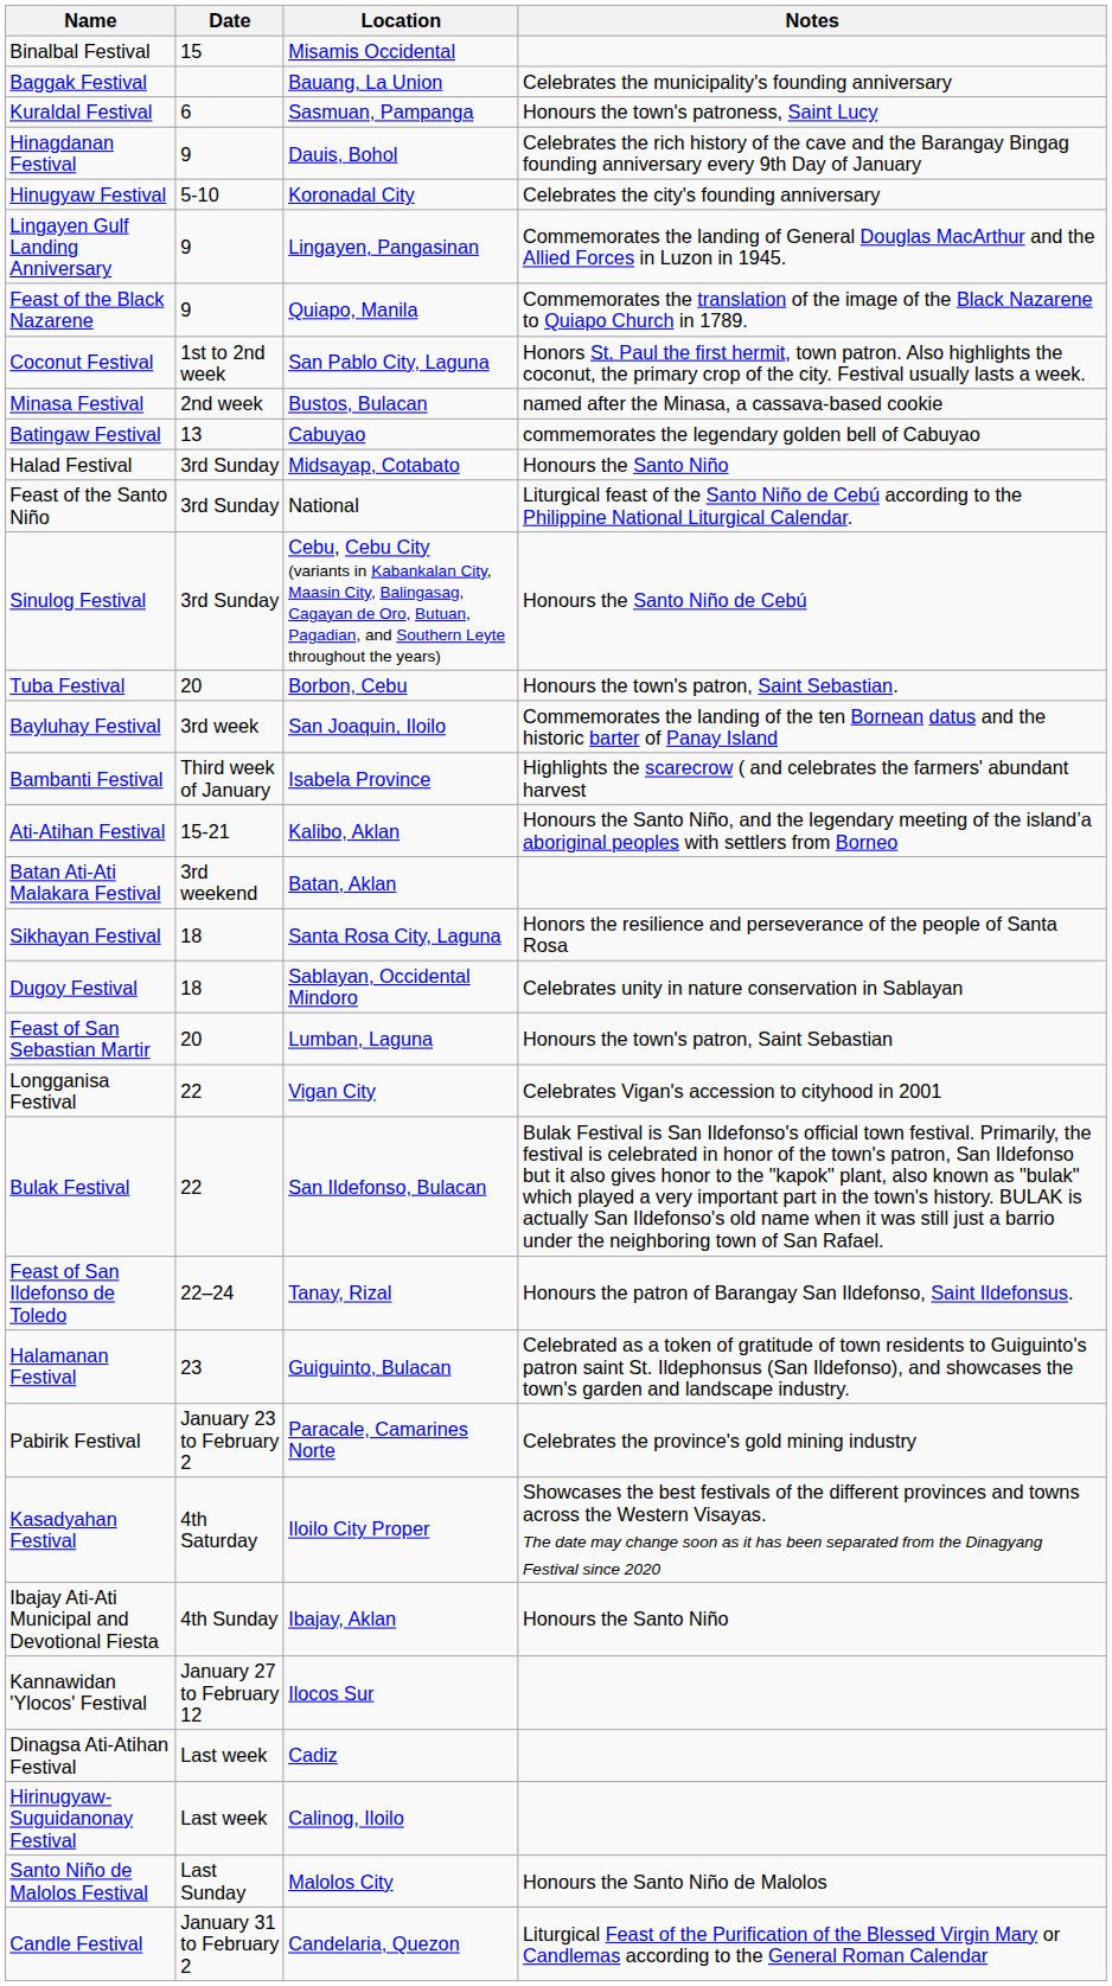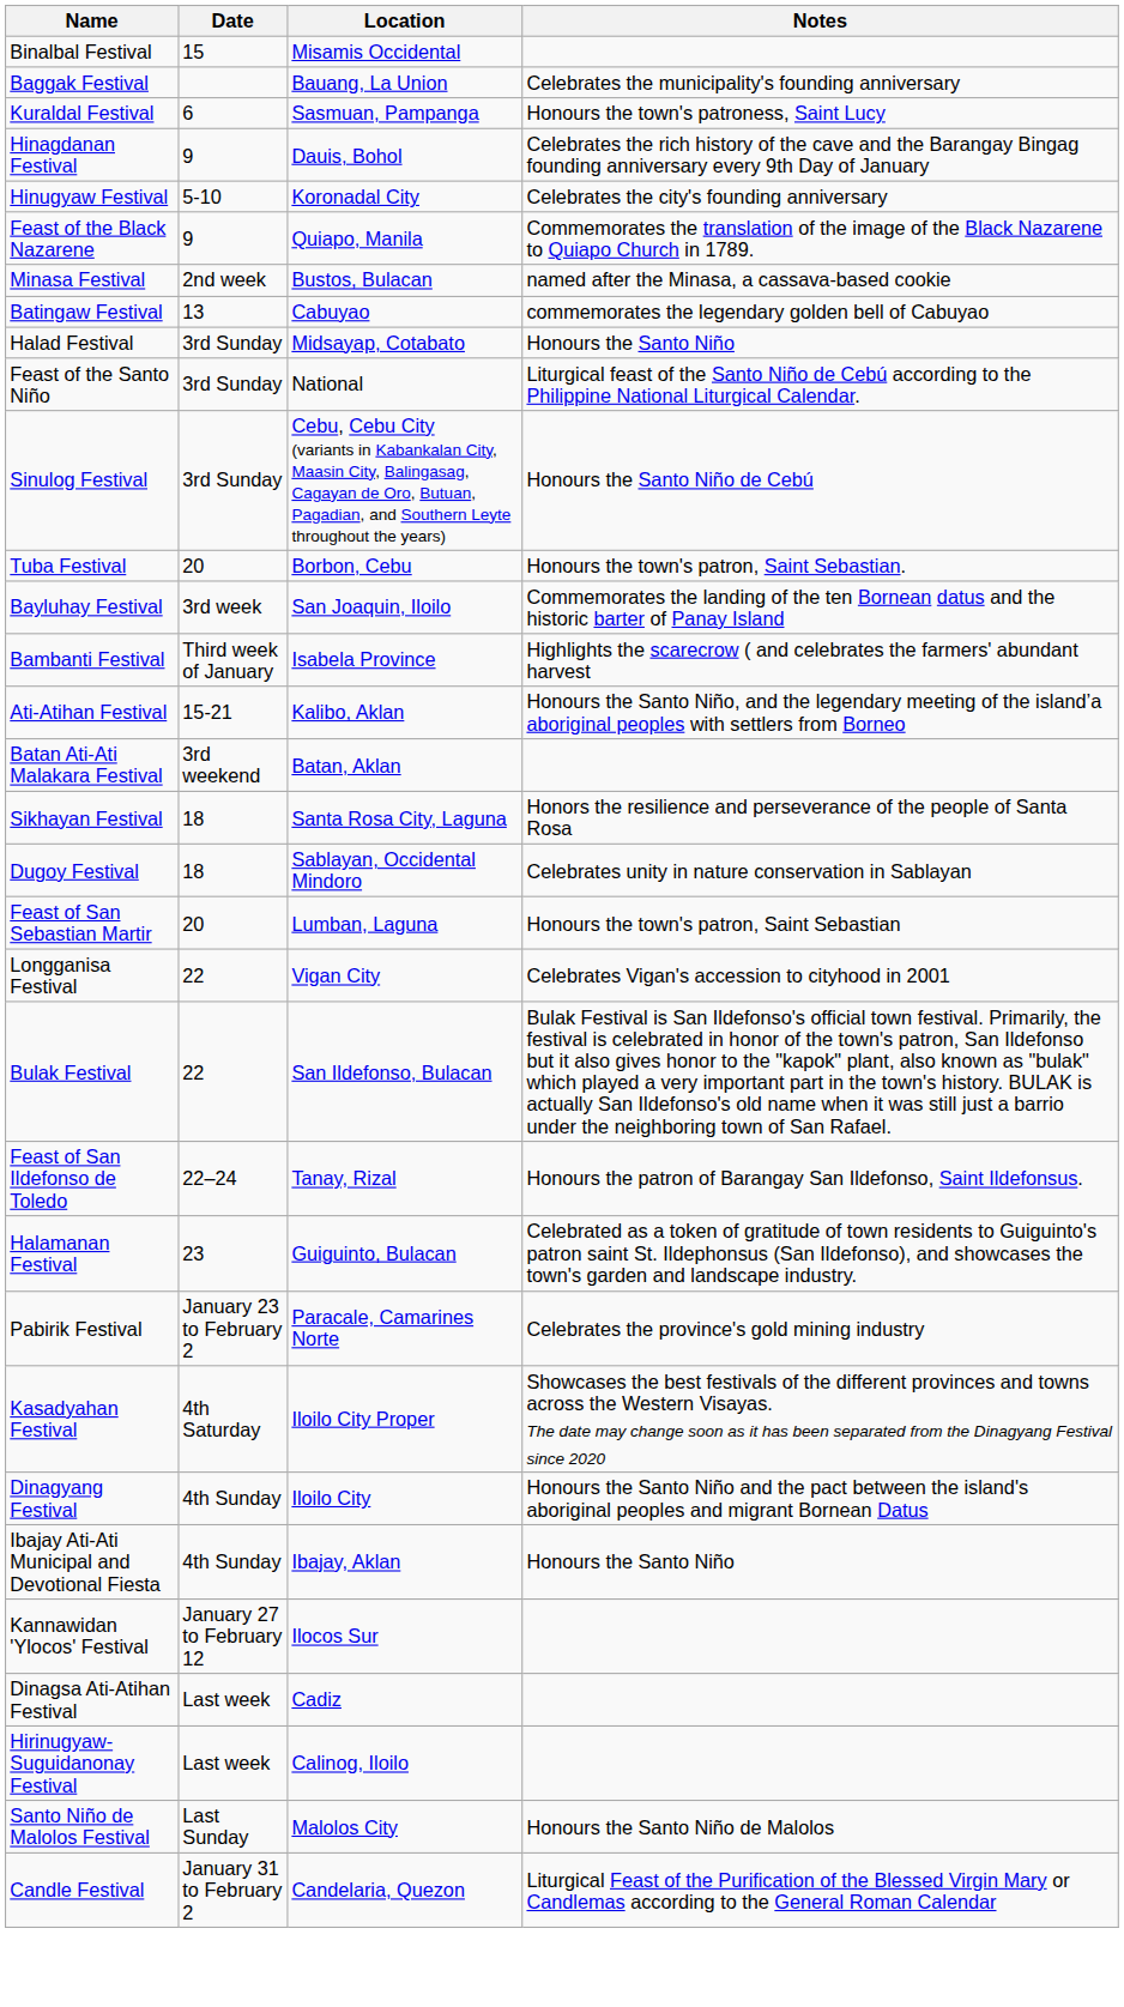- row: Lingayen Gulf Landing Anniversary | 9 | Lingayen, Pangasinan | Commemorates the landing of General Douglas MacArthur and the Allied Forces in Luzon in 1945.
- row: Coconut Festival | 1st to 2nd week | San Pablo City, Laguna | Honors St. Paul the first hermit, town patron. Also highlights the coconut, the primary crop of the city. Festival usually lasts a week.
+ row: Dinagyang Festival | 4th Sunday | Iloilo City | Honours the Santo Niño and the pact between the island's aboriginal peoples and migrant Bornean Datus
